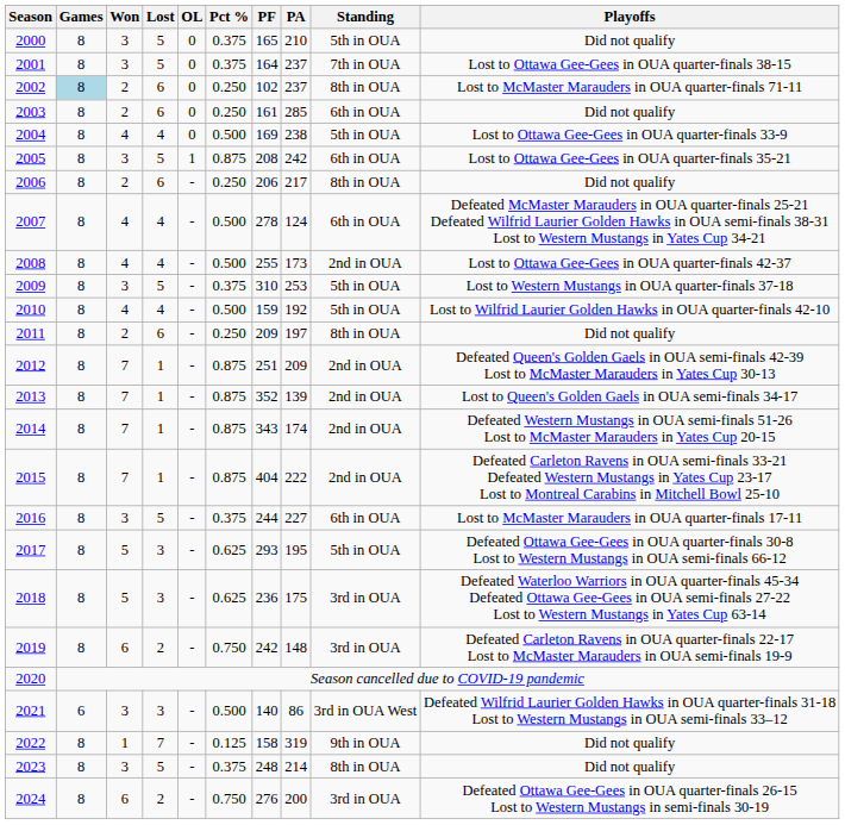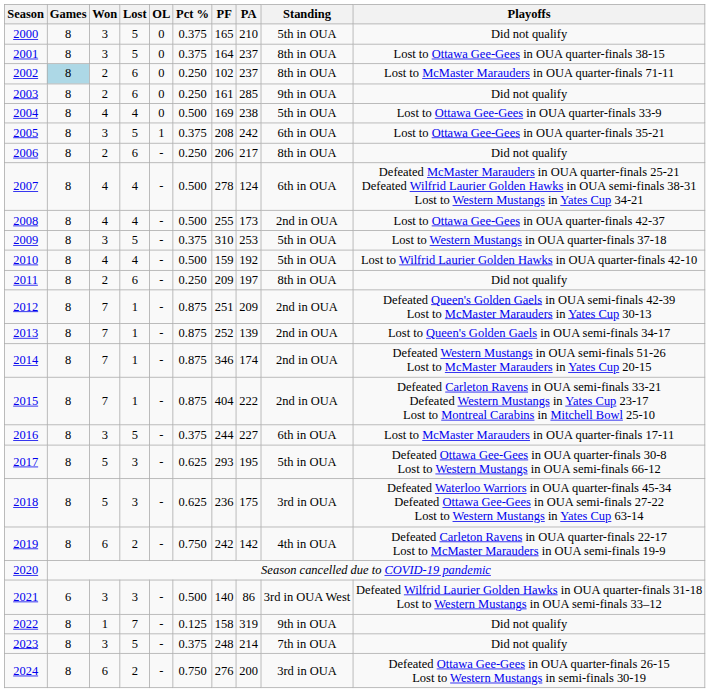2001 | Standing: 7th in OUA -> 8th in OUA
2003 | Standing: 6th in OUA -> 9th in OUA
2005 | Pct %: 0.875 -> 0.375
2013 | PF: 352 -> 252
2014 | PF: 343 -> 346
2019 | PA: 148 -> 142
2019 | Standing: 3rd in OUA -> 4th in OUA
2023 | Standing: 8th in OUA -> 7th in OUA
